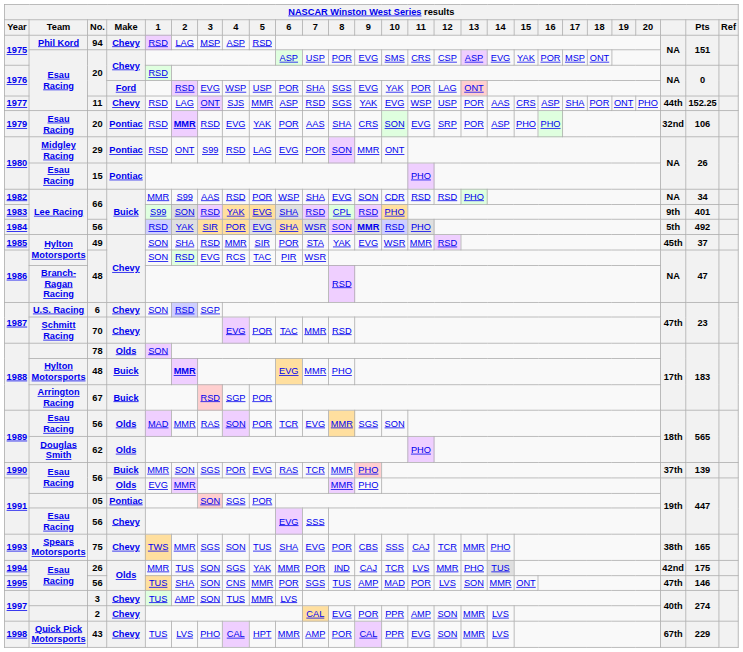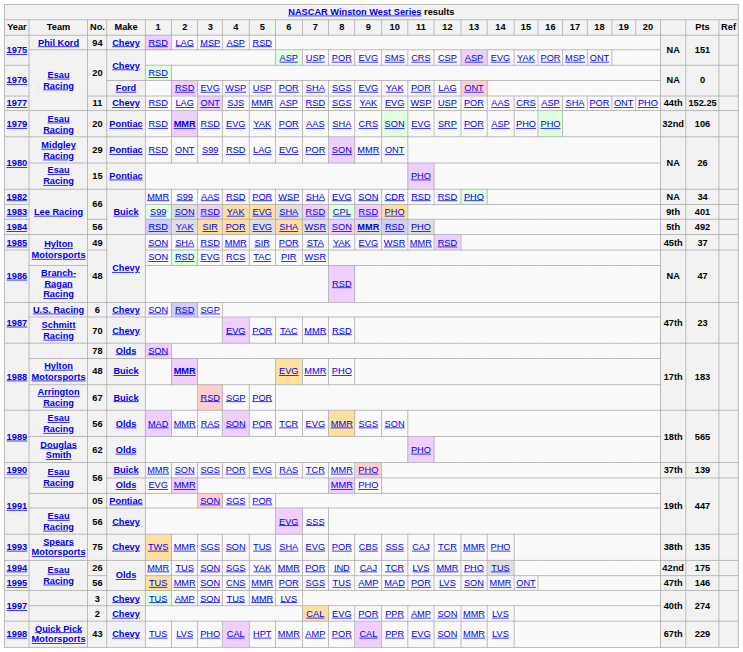1993 | Pts: 165 -> 135
1995 | 2: SHA -> MMR
